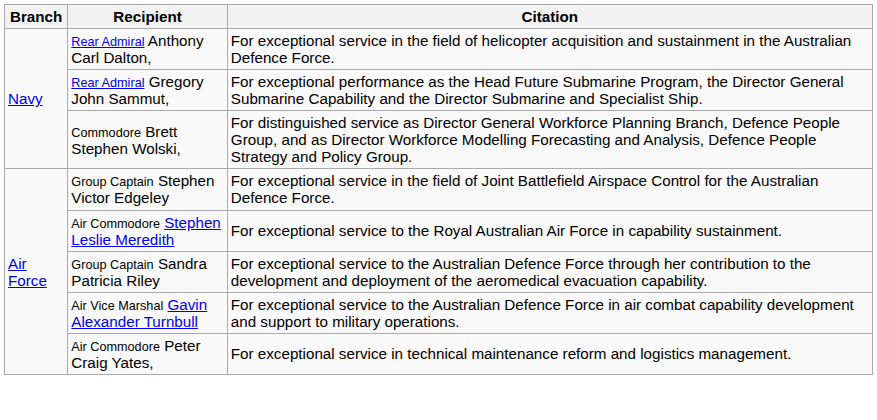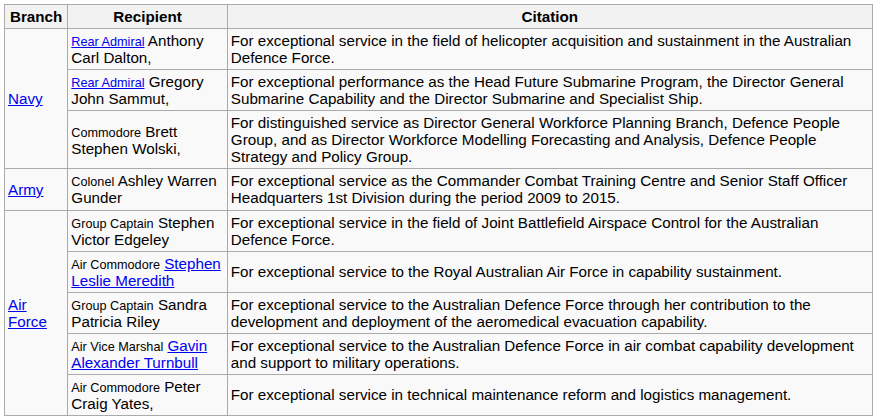+ row: Army | Colonel Ashley Warren Gunder | For exceptional service as the Commander Combat Training Centre and Senior Staff Officer Headquarters 1st Division during the period 2009 to 2015.
